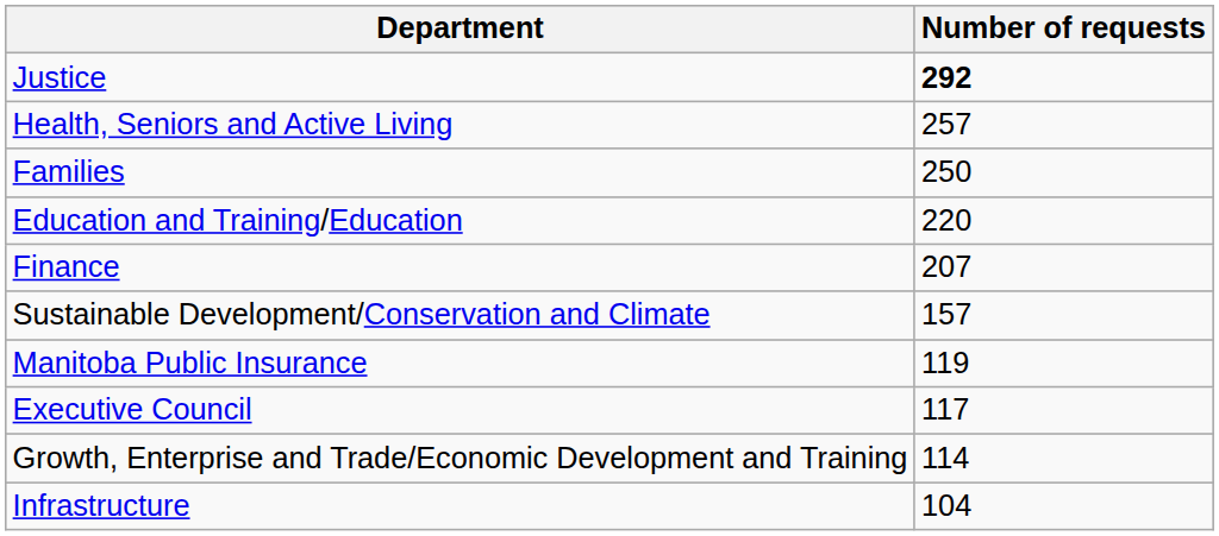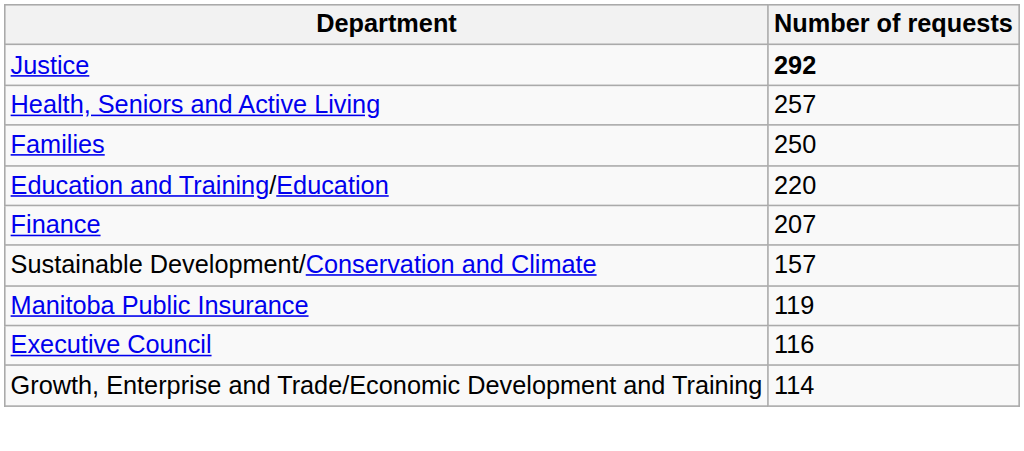Executive Council | Number of requests: 117 -> 116
- row: Infrastructure | 104
